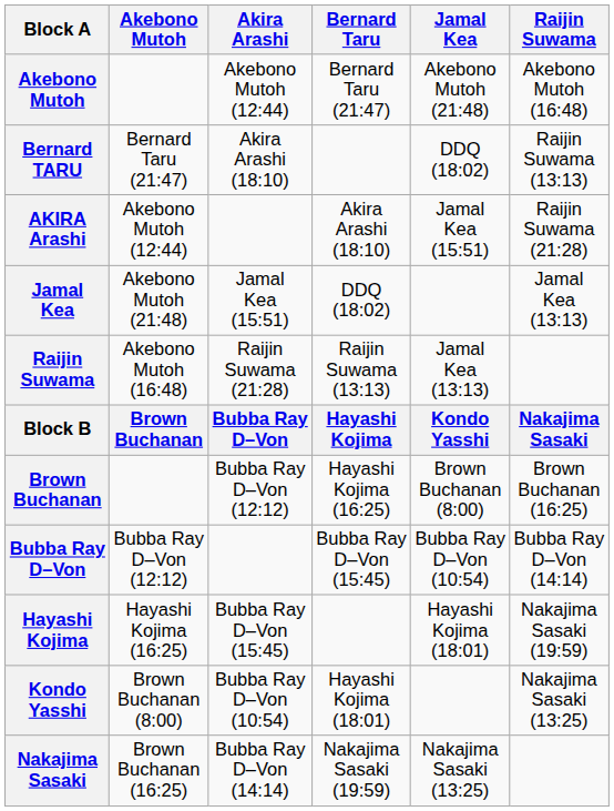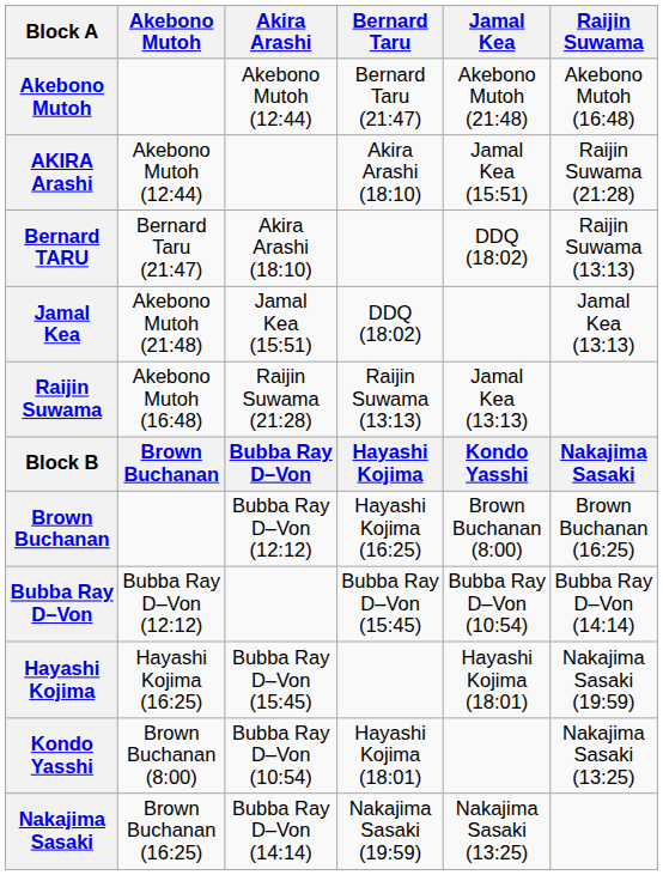rows swapped: AKIRA Arashi <-> Bernard TARU
